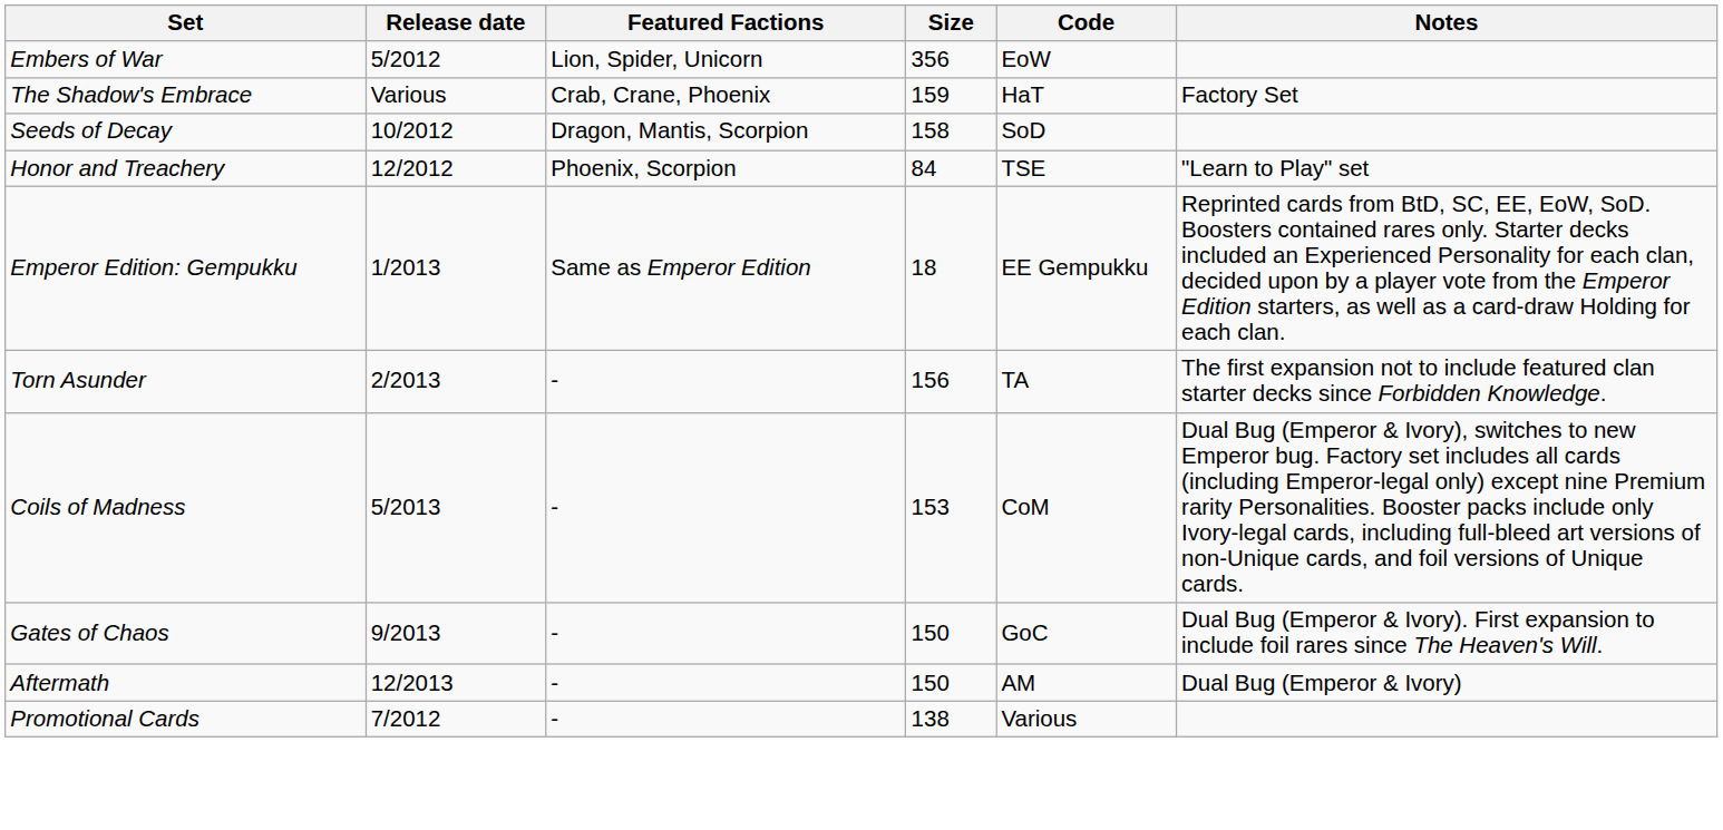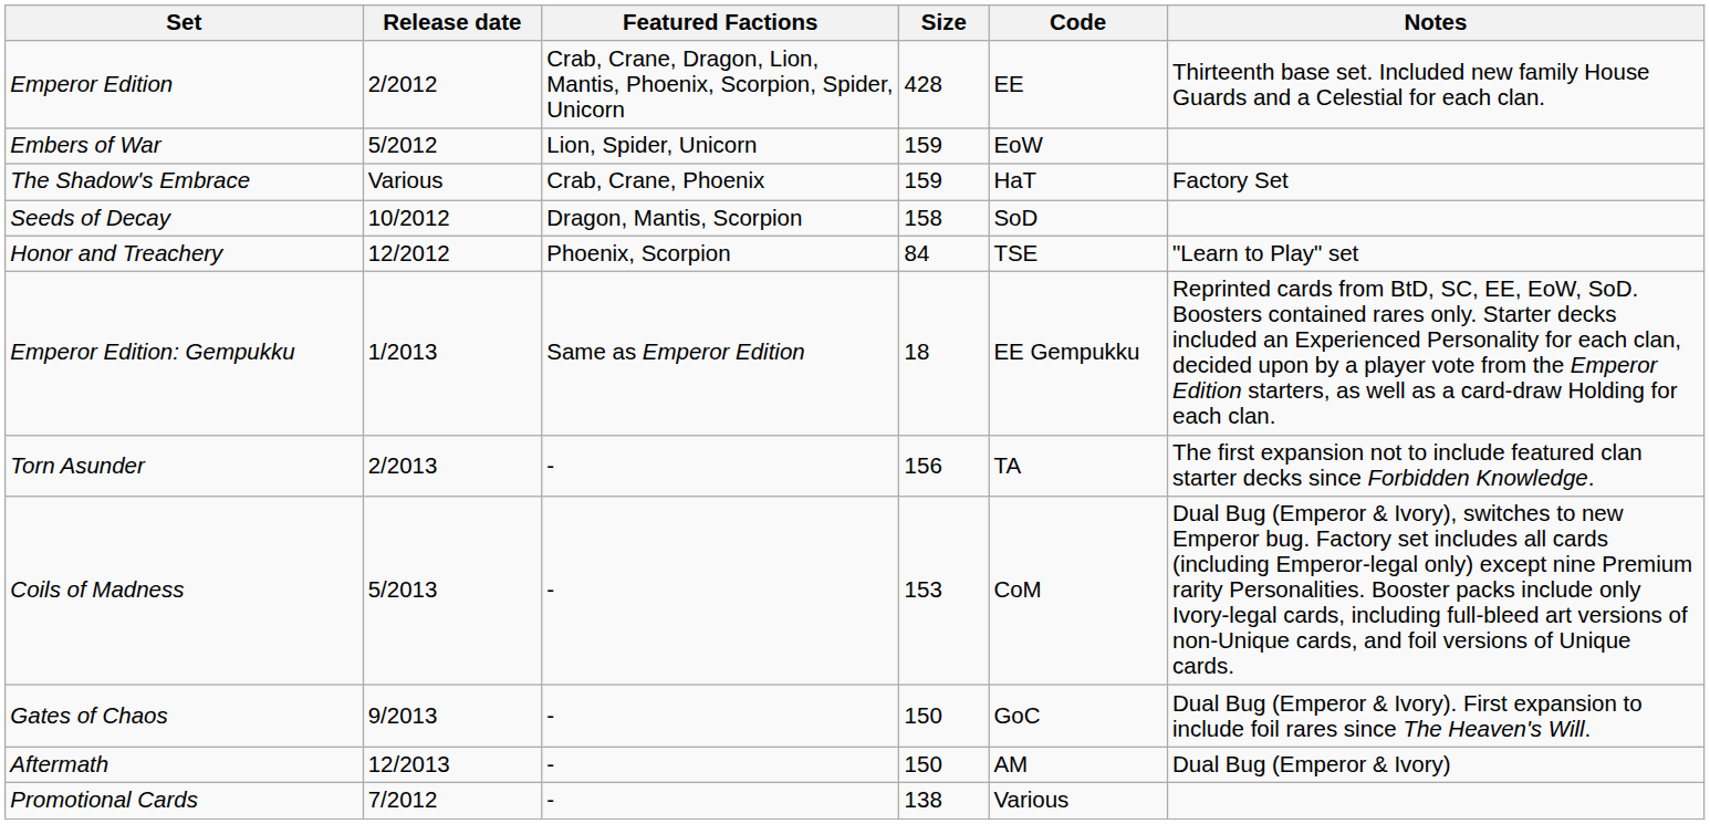+ row: Emperor Edition | 2/2012 | Crab, Crane, Dragon, Lion, Mantis, Phoenix, Scorpion, Spider, Unicorn | 428 | EE | Thirteenth base set. Included new family House Guards and a Celestial for each clan.
Embers of War | Size: 356 -> 159
